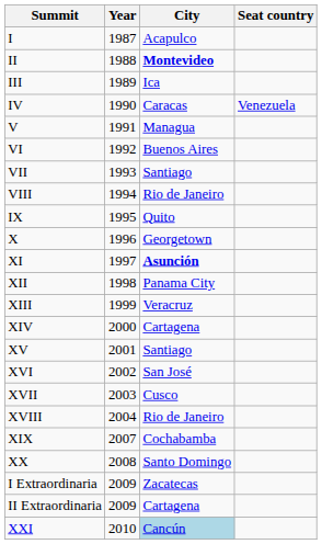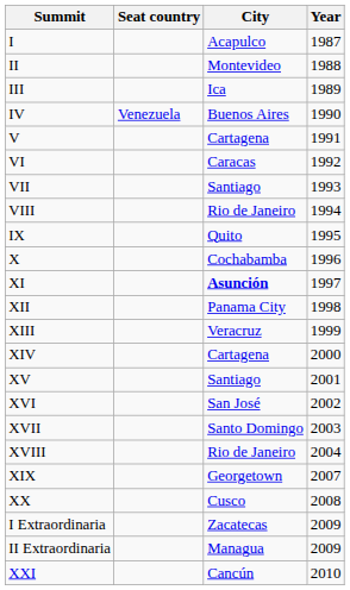columns swapped: Year <-> Seat country
II | City: bold -> normal
IV | City: Caracas -> Buenos Aires
V | City: Managua -> Cartagena
VI | City: Buenos Aires -> Caracas
X | City: Georgetown -> Cochabamba
XVII | City: Cusco -> Santo Domingo
XIX | City: Cochabamba -> Georgetown
XX | City: Santo Domingo -> Cusco
II Extraordinaria | City: Cartagena -> Managua
XXI | City: lightblue background -> no background
